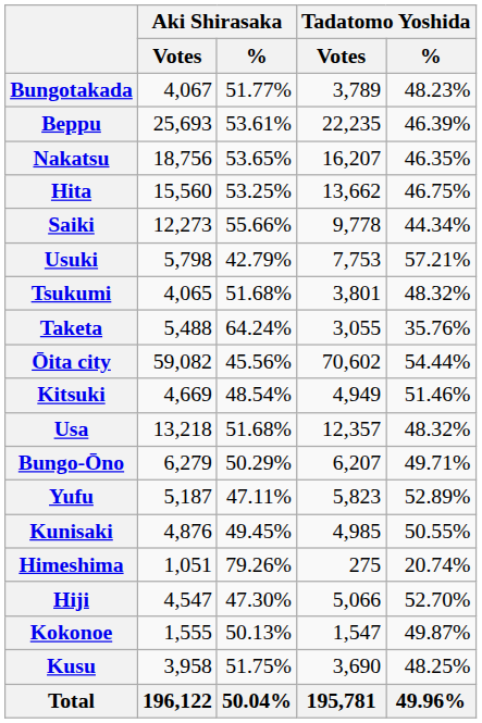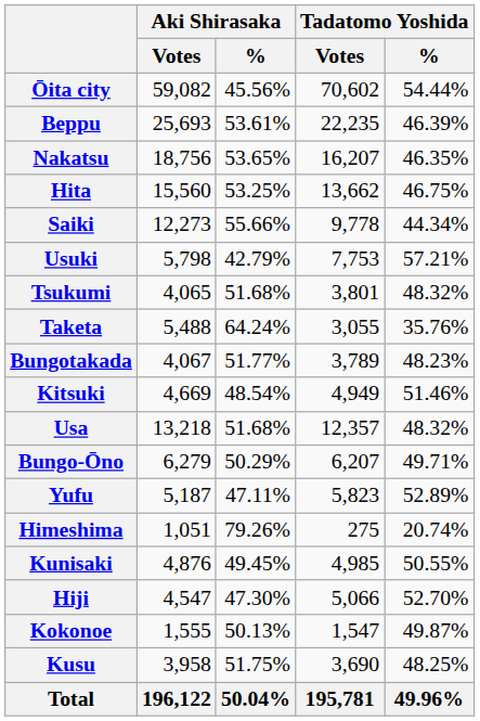rows swapped: Ōita city <-> Bungotakada
rows swapped: Kunisaki <-> Himeshima
